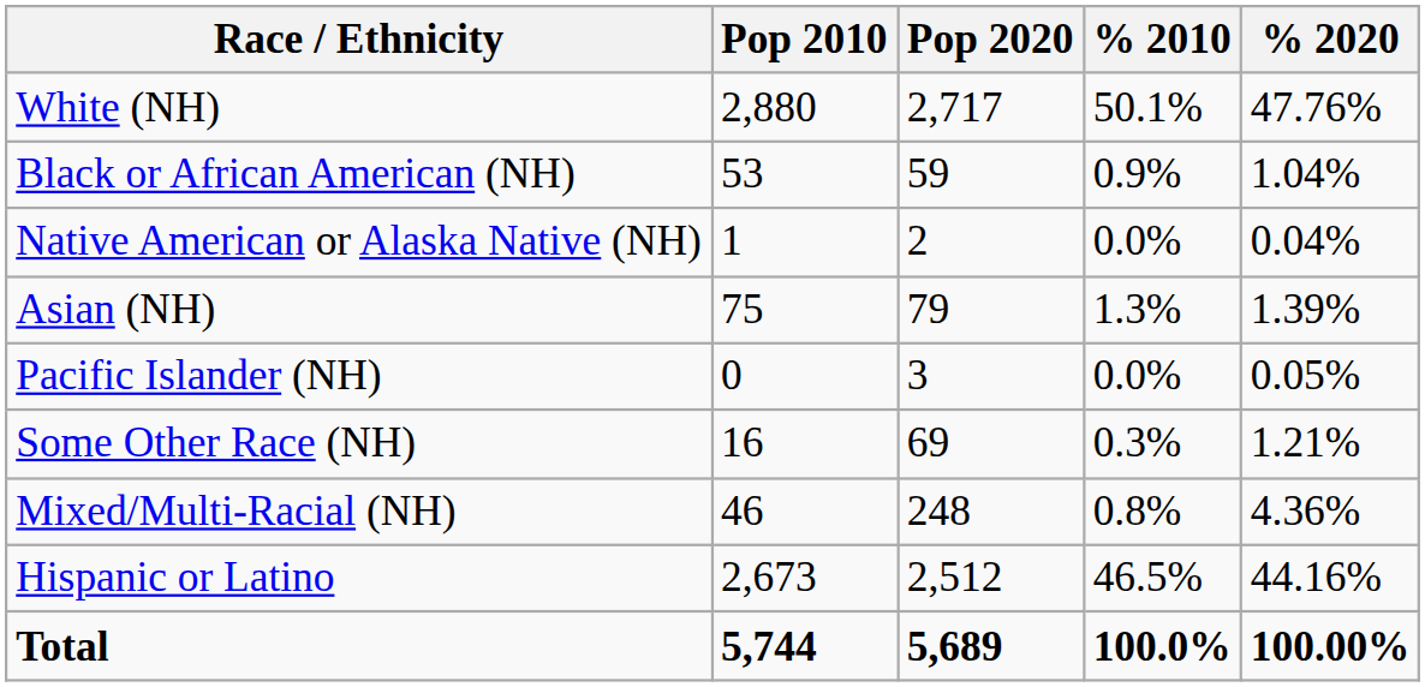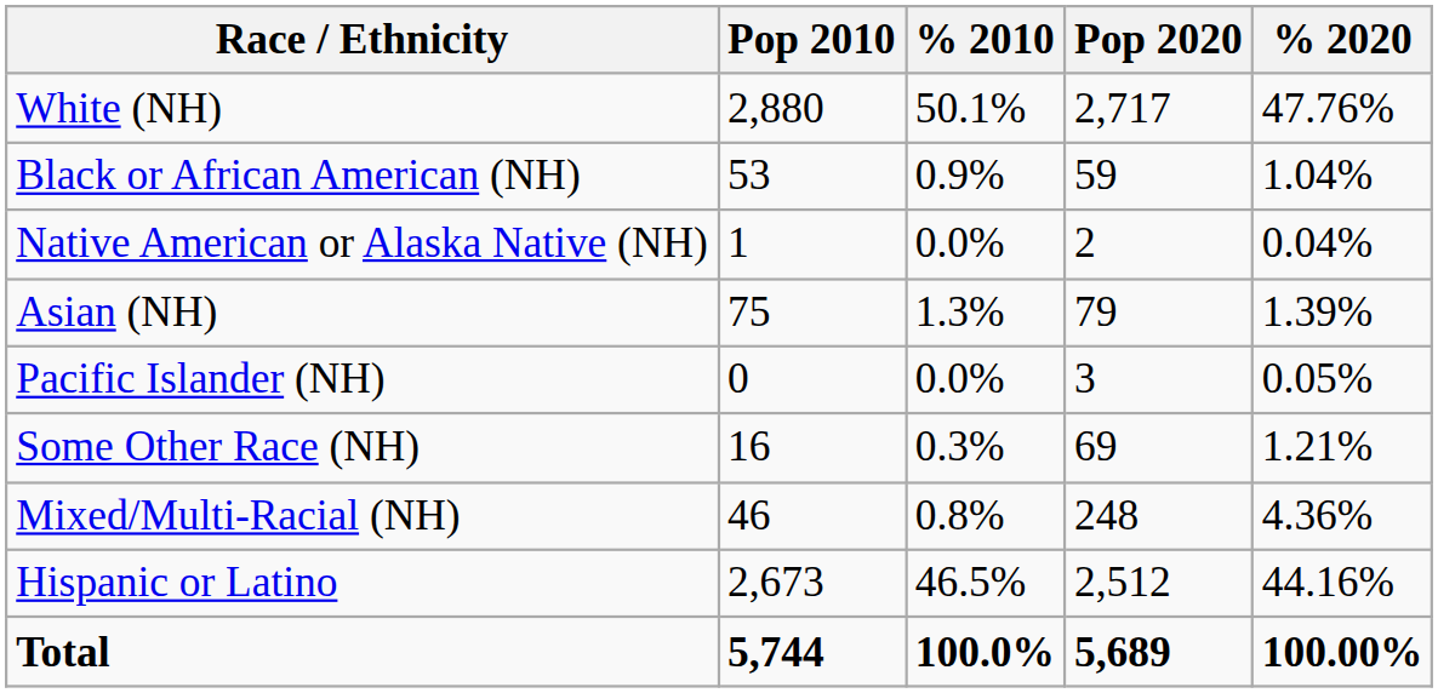columns swapped: Pop 2020 <-> % 2010
